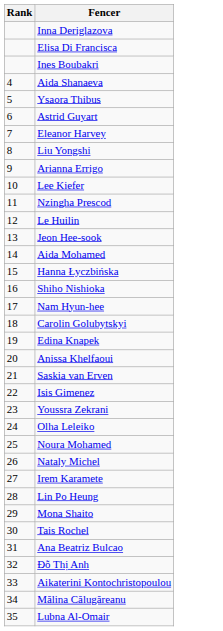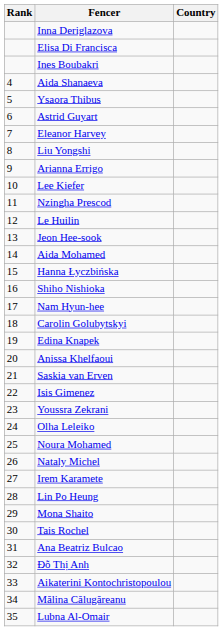+ column: Country
